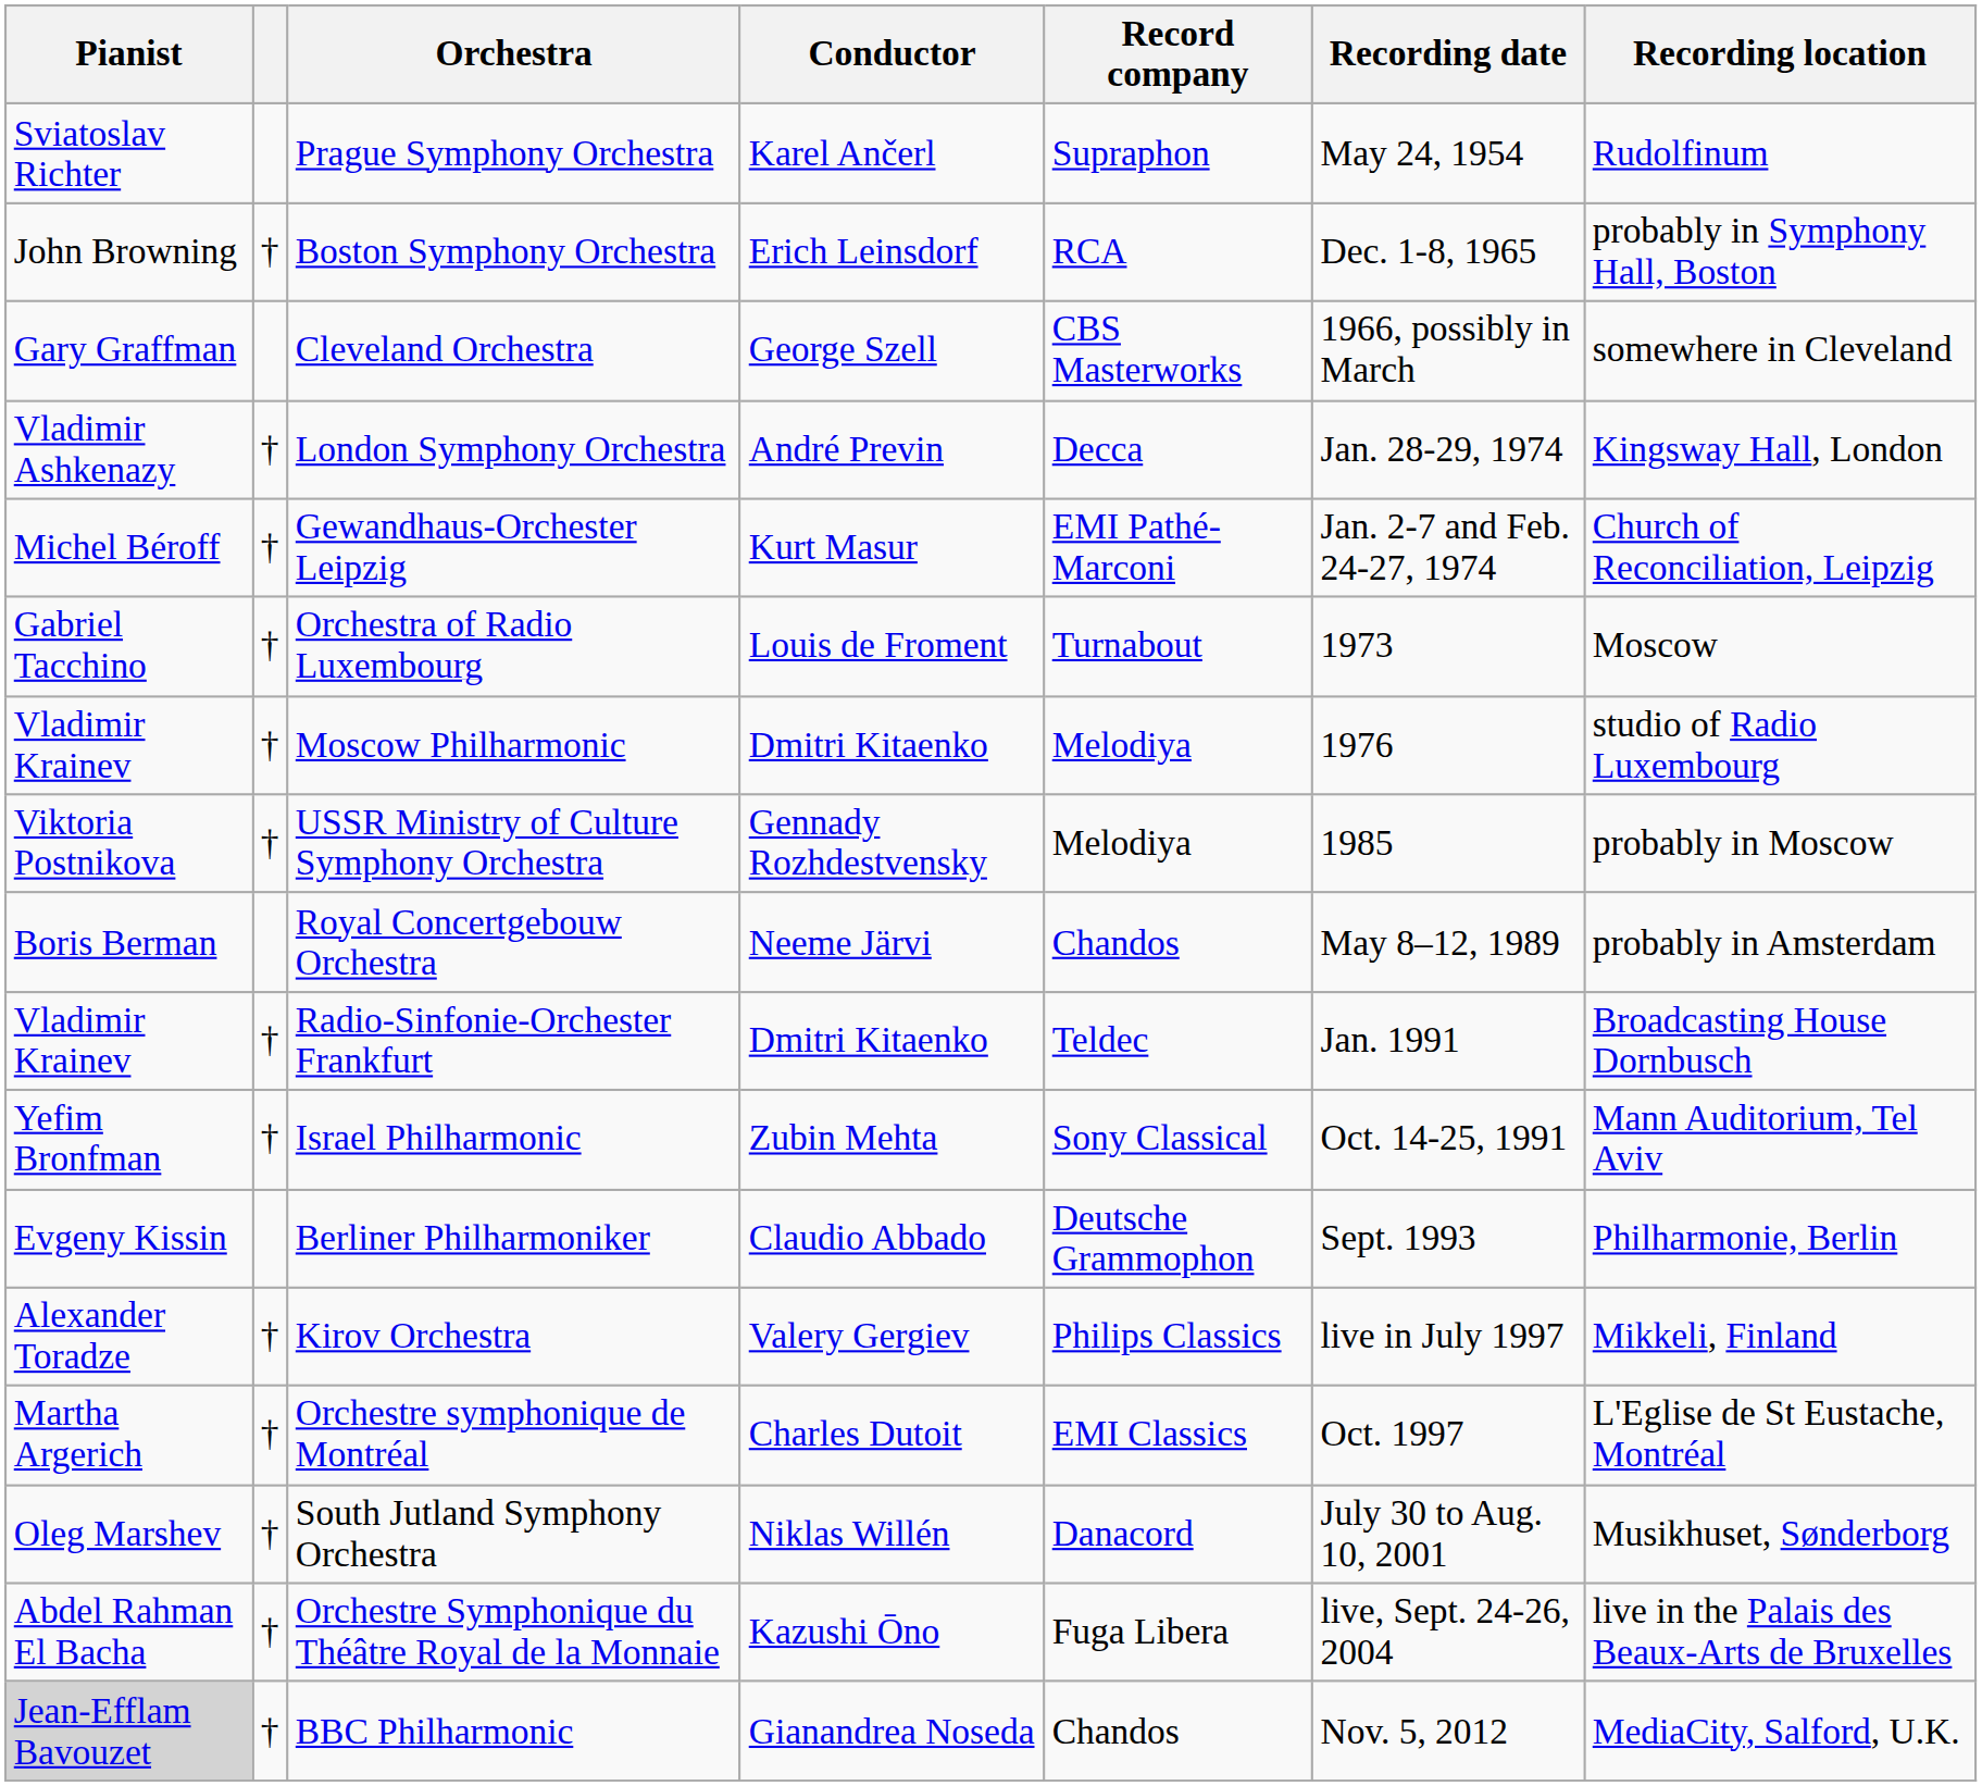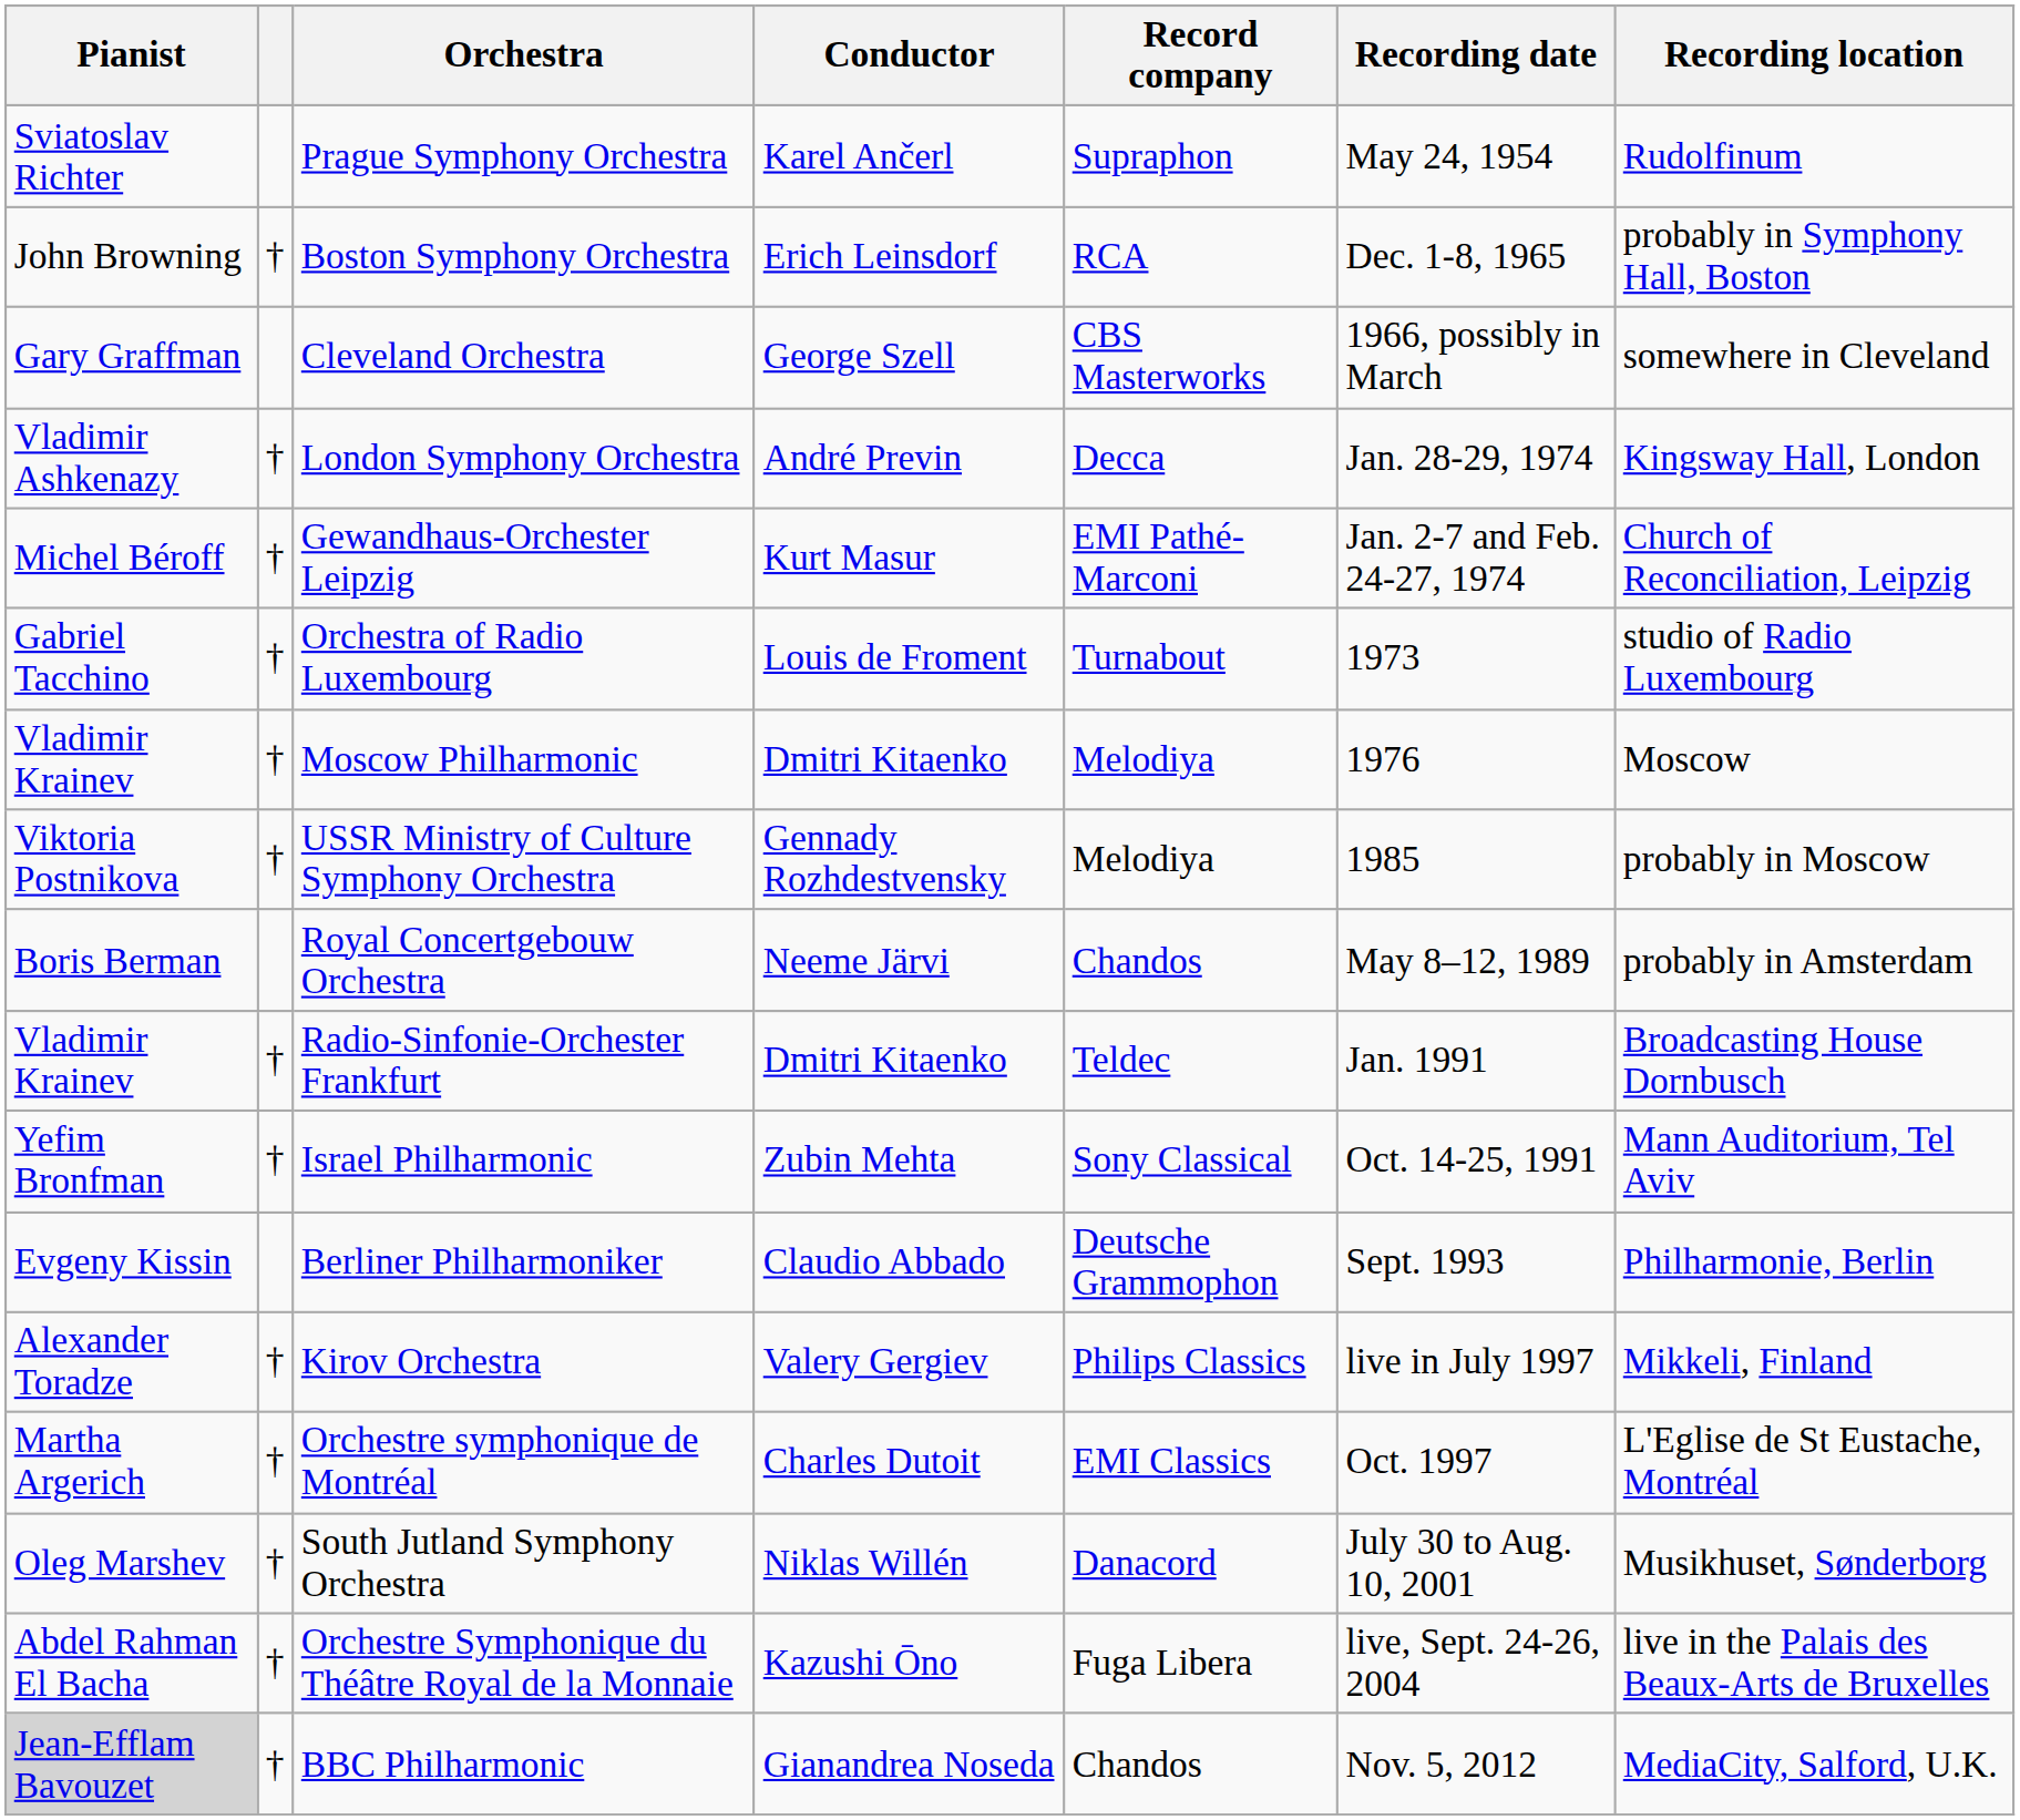Orchestra of Radio Luxembourg | Recording location: Moscow -> studio of Radio Luxembourg
Moscow Philharmonic | Recording location: studio of Radio Luxembourg -> Moscow
